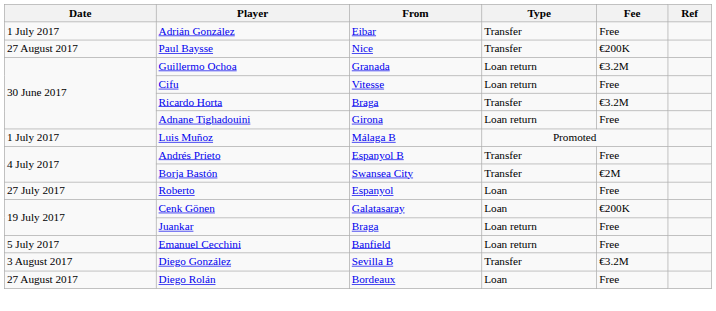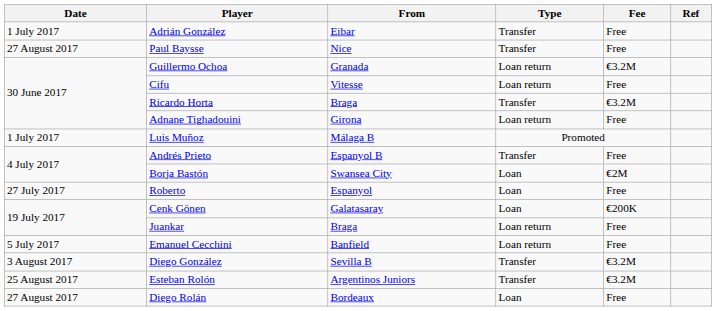Paul Baysse | Fee: €200K -> Free
Borja Bastón | Type: Transfer -> Loan
+ row: 25 August 2017 | Esteban Rolón | Argentinos Juniors | Transfer | €3.2M
